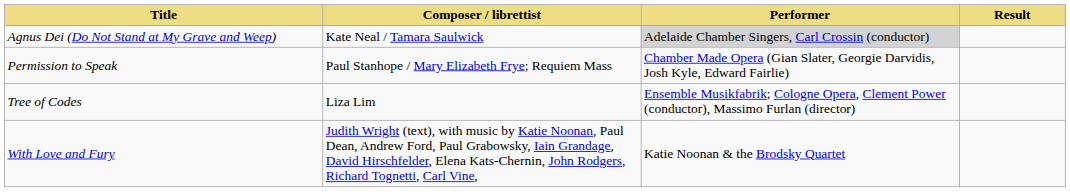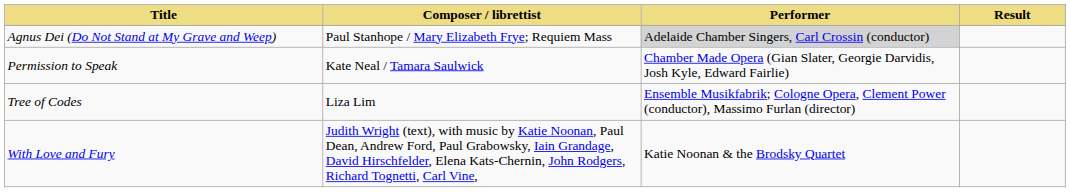Agnus Dei (Do Not Stand at My Grave and Weep) | Composer / librettist: Kate Neal / Tamara Saulwick -> Paul Stanhope / Mary Elizabeth Frye; Requiem Mass
Permission to Speak | Composer / librettist: Paul Stanhope / Mary Elizabeth Frye; Requiem Mass -> Kate Neal / Tamara Saulwick
